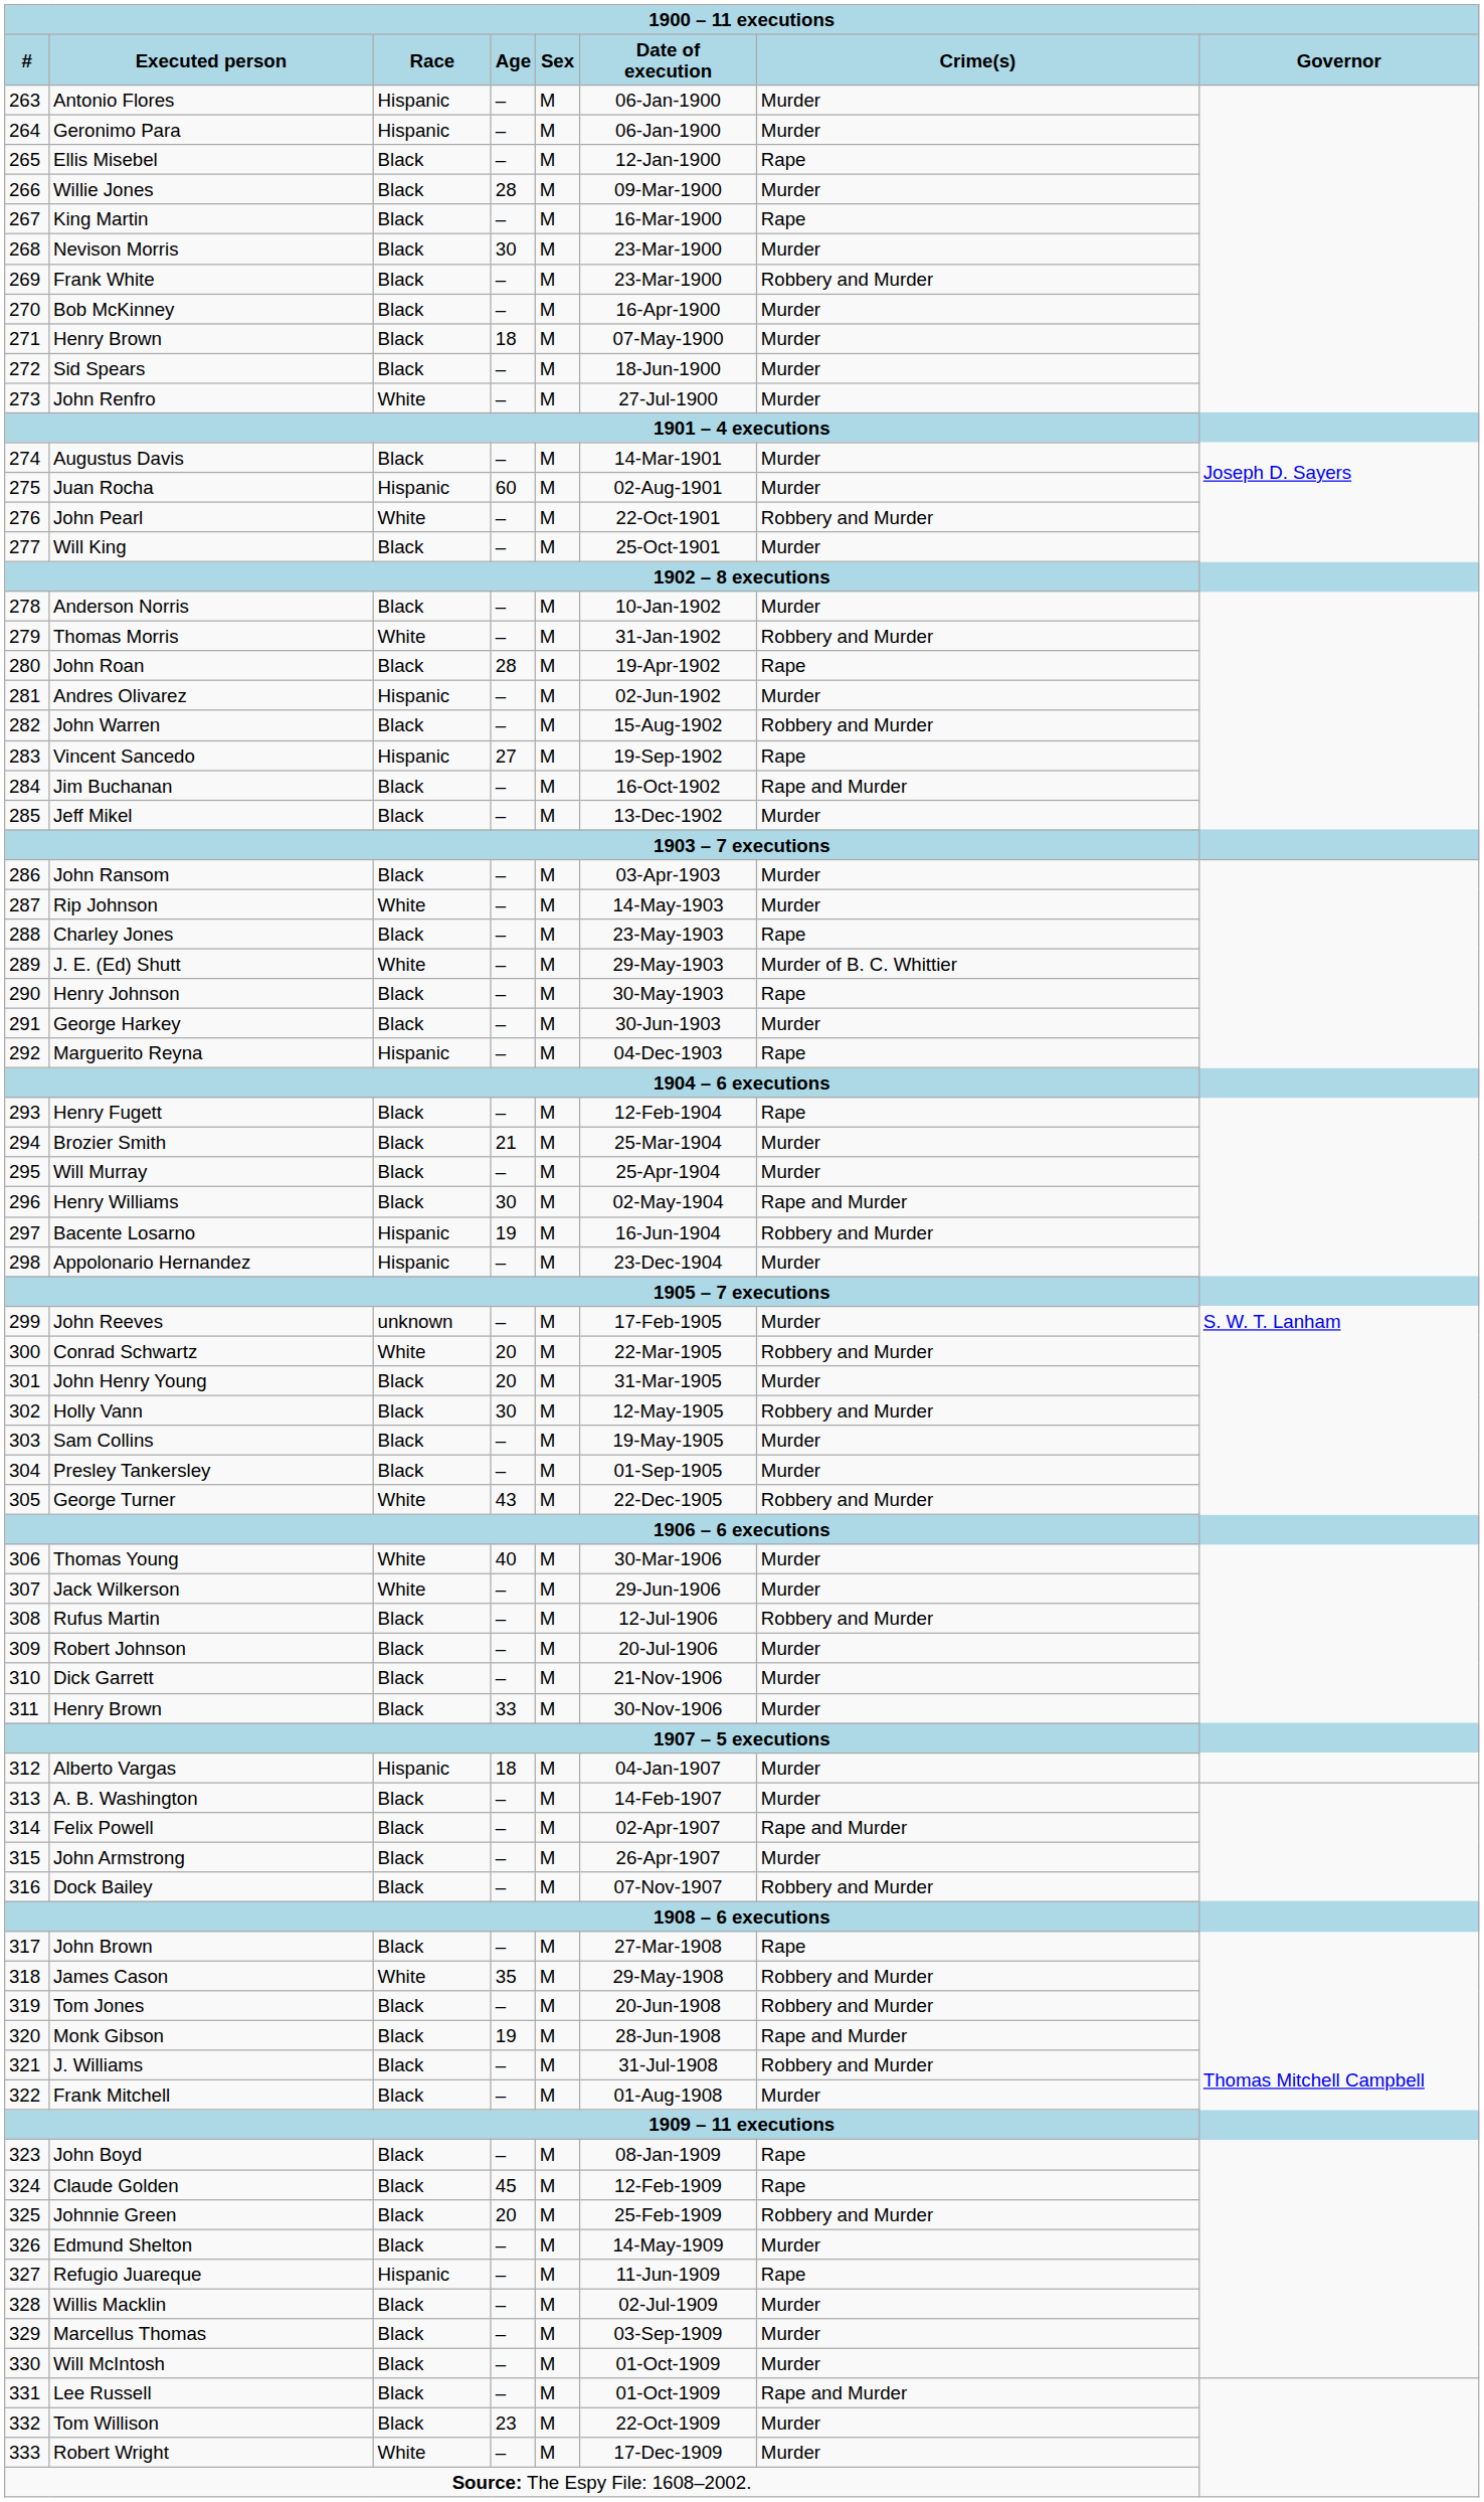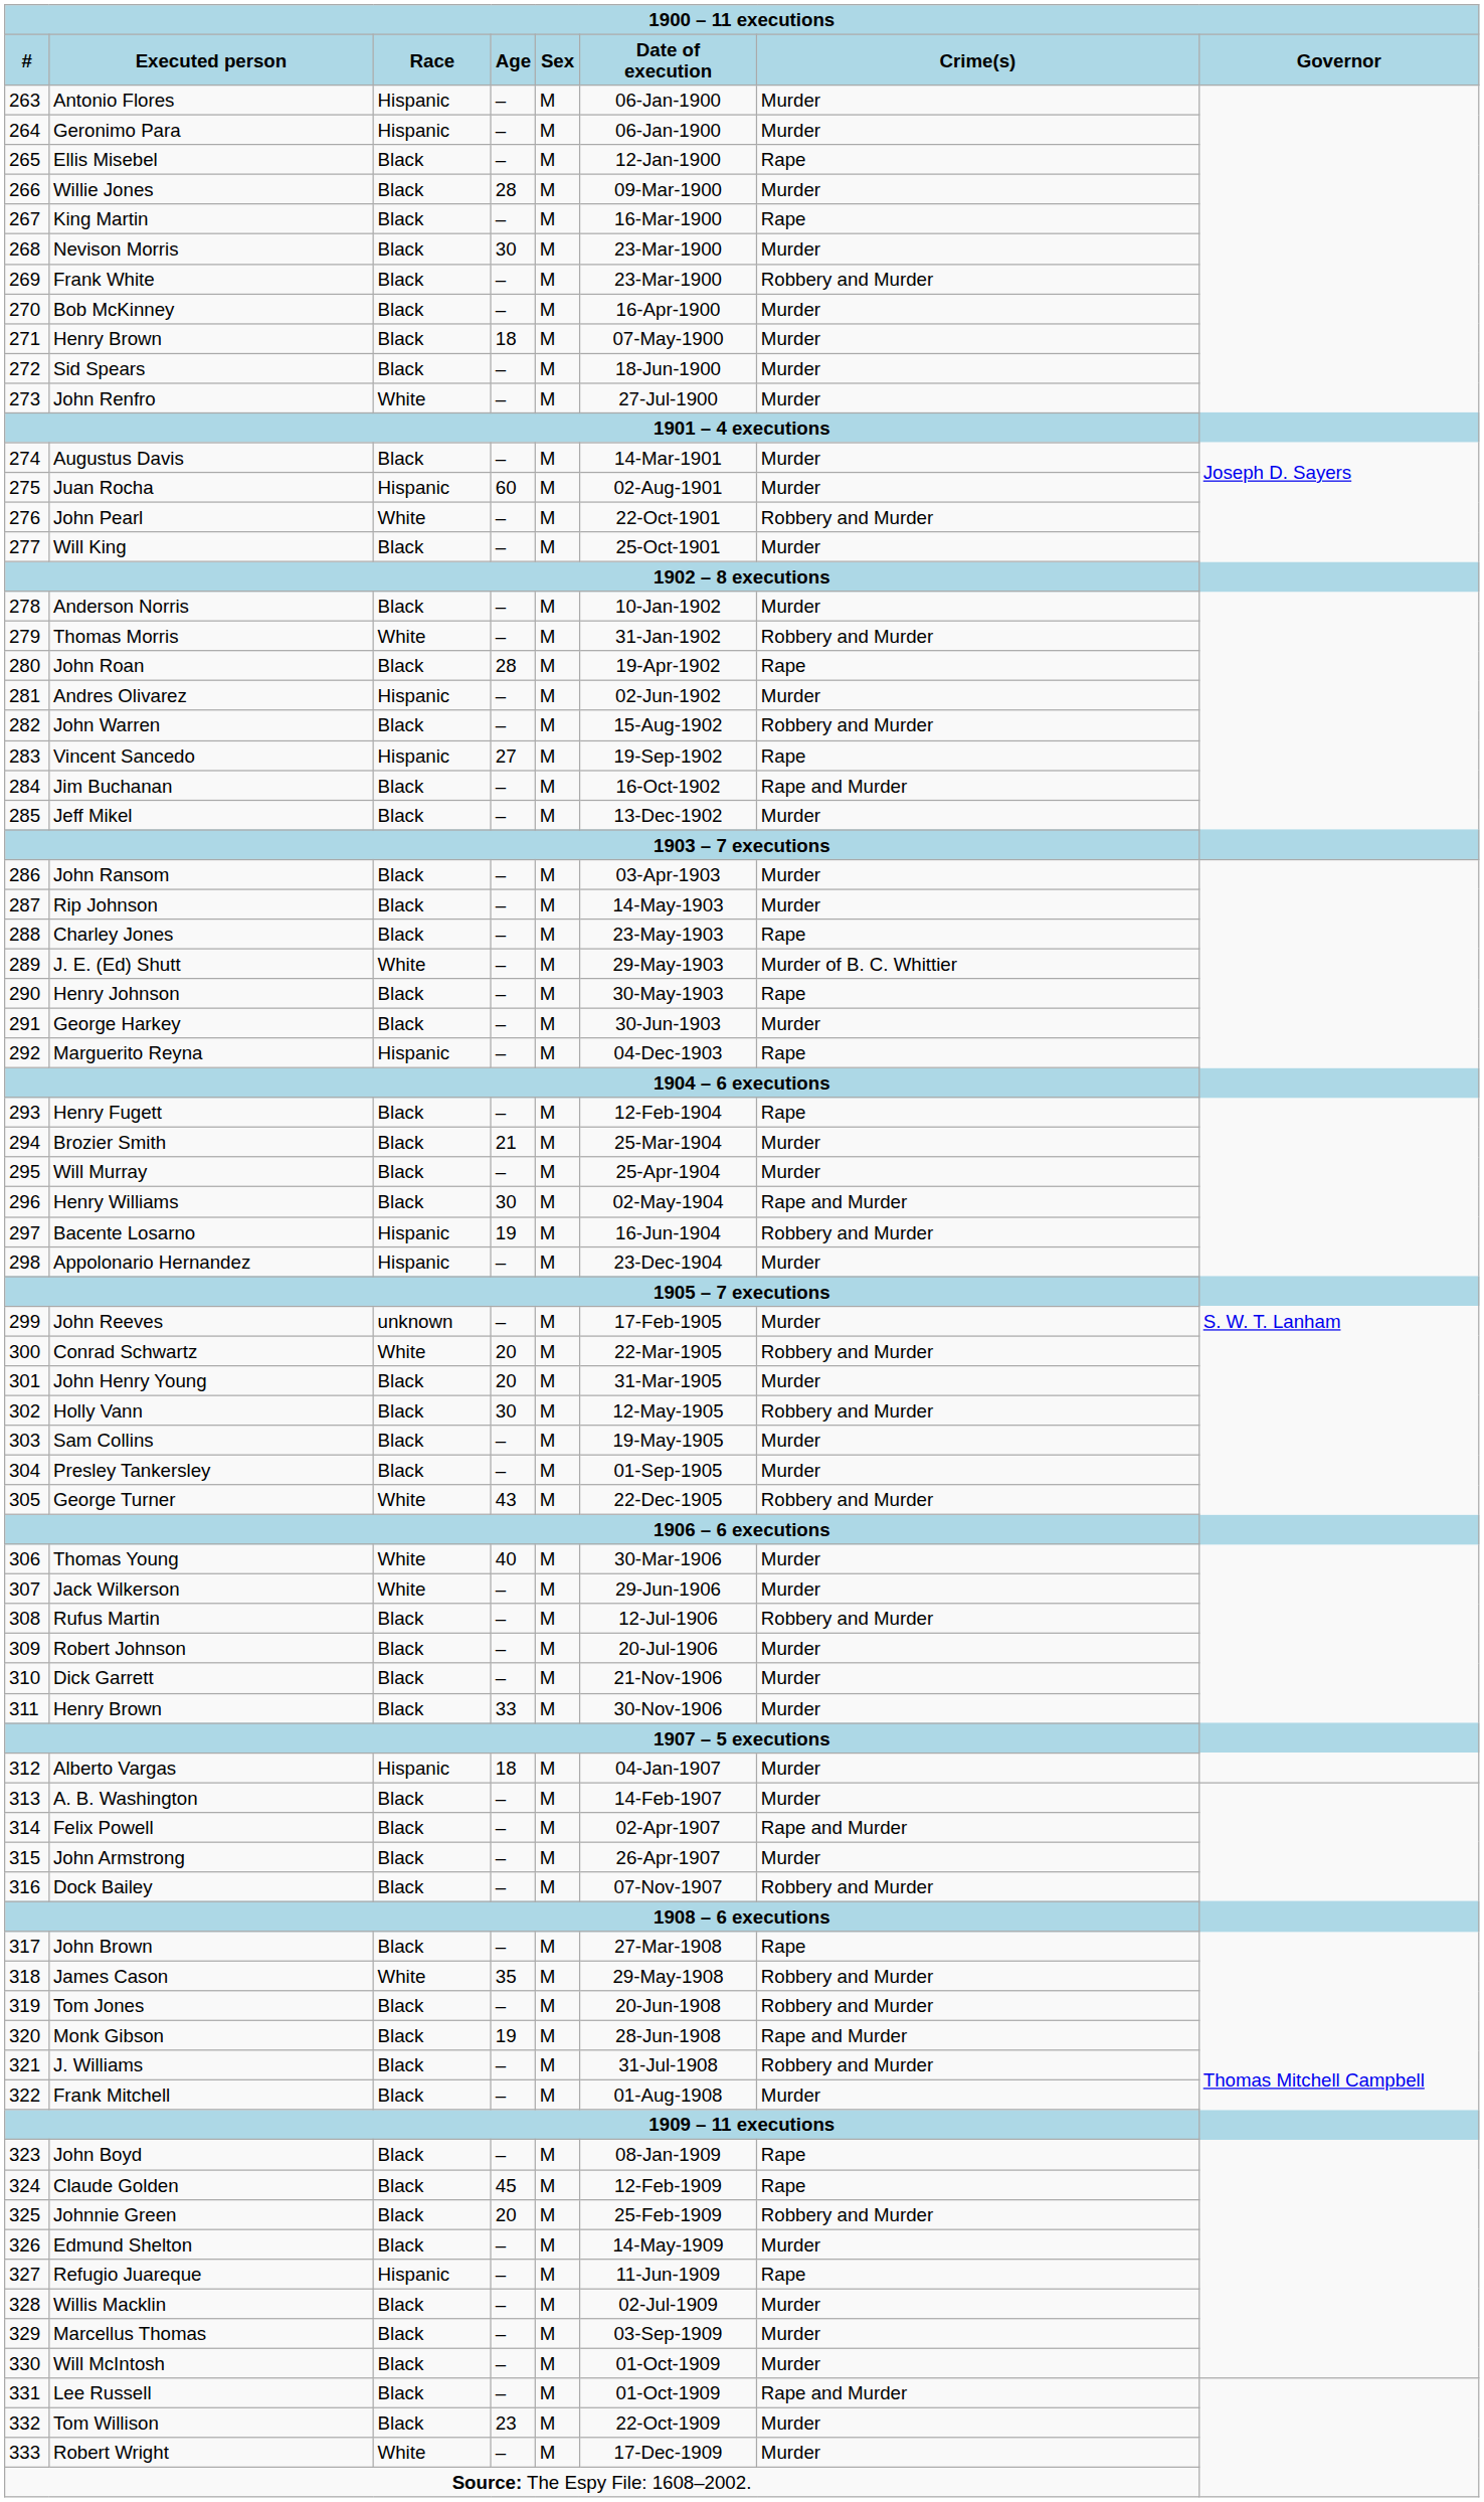Rip Johnson | Race: White -> Black
